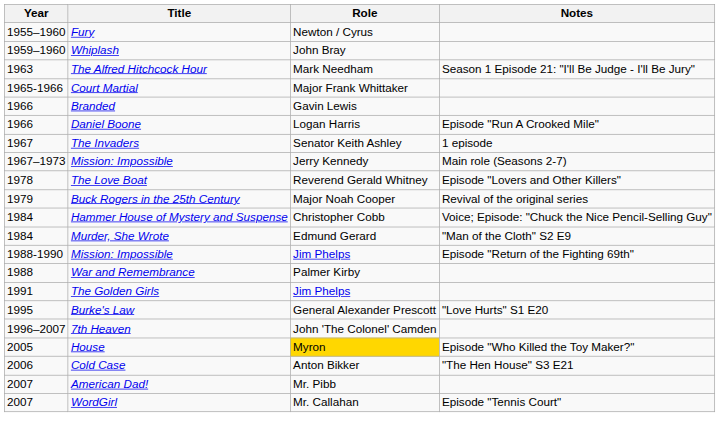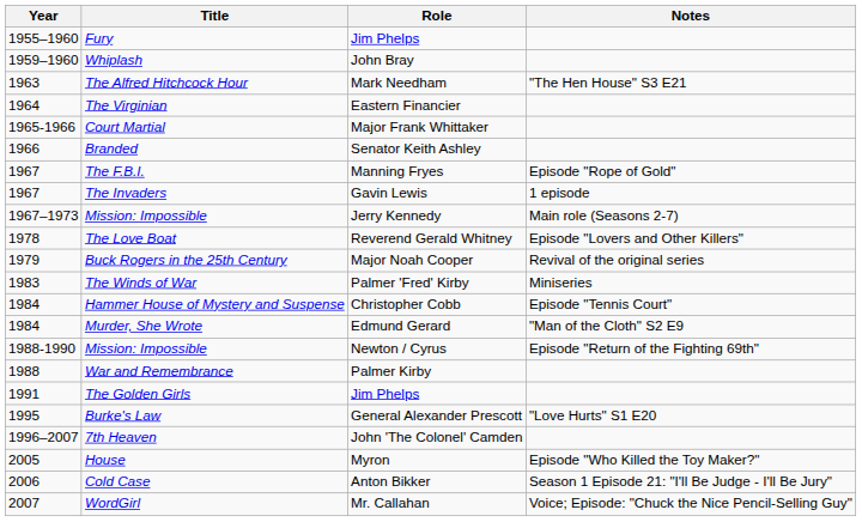Fury | Role: Newton / Cyrus -> Jim Phelps
The Alfred Hitchcock Hour | Notes: Season 1 Episode 21: "I'll Be Judge - I'll Be Jury" -> "The Hen House" S3 E21
+ row: 1964 | The Virginian | Eastern Financier
Branded | Role: Gavin Lewis -> Senator Keith Ashley
- row: 1966 | Daniel Boone | Logan Harris | Episode "Run A Crooked Mile"
+ row: 1967 | The F.B.I. | Manning Fryes | Episode "Rope of Gold"
The Invaders | Role: Senator Keith Ashley -> Gavin Lewis
+ row: 1983 | The Winds of War | Palmer 'Fred' Kirby | Miniseries
Hammer House of Mystery and Suspense | Notes: Voice; Episode: "Chuck the Nice Pencil-Selling Guy" -> Episode "Tennis Court"
1988-1990 / Mission: Impossible | Role: Jim Phelps -> Newton / Cyrus
House | Role: gold background -> no background
Cold Case | Notes: "The Hen House" S3 E21 -> Season 1 Episode 21: "I'll Be Judge - I'll Be Jury"
- row: 2007 | American Dad! | Mr. Pibb
WordGirl | Notes: Episode "Tennis Court" -> Voice; Episode: "Chuck the Nice Pencil-Selling Guy"
